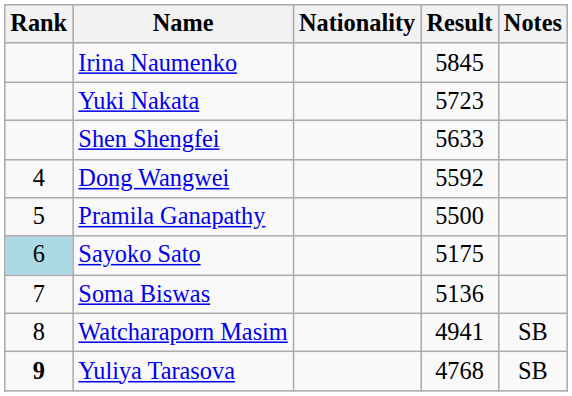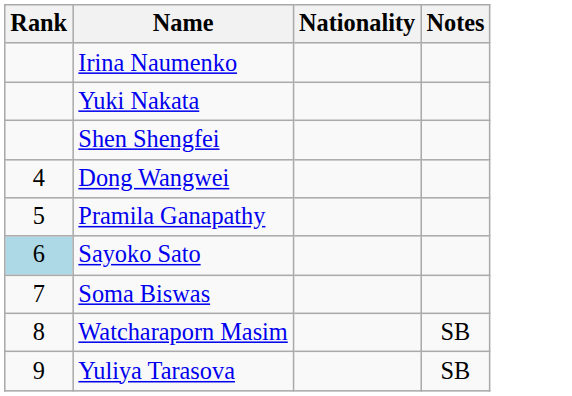- column: Result | 5845 | 5723 | 5633 | 5592 | 5500 | 5175 | 5136 | 4941 | 4768
Yuliya Tarasova | Rank: bold -> normal
